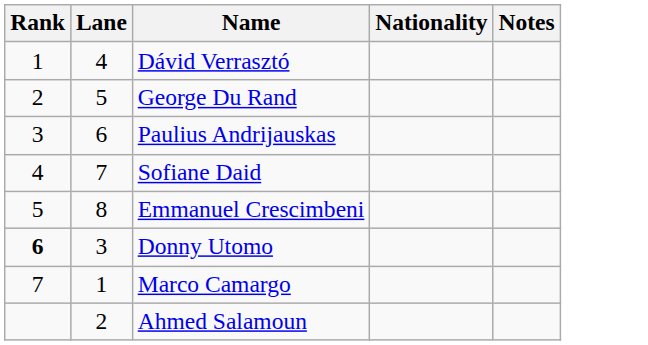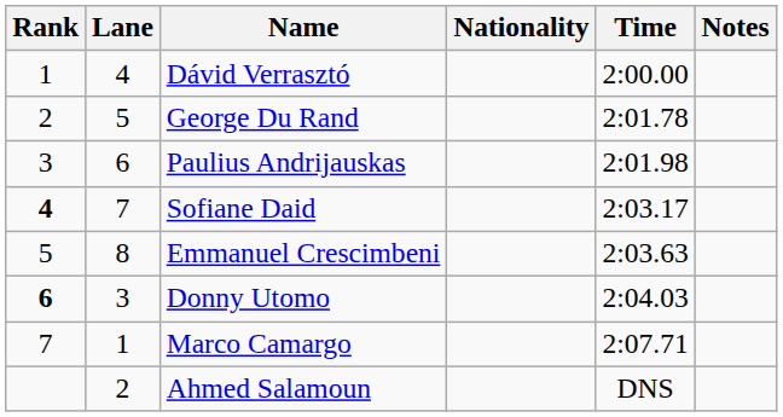+ column: Time | 2:00.00 | 2:01.78 | 2:01.98 | 2:03.17 | 2:03.63 | 2:04.03 | 2:07.71 | DNS
Sofiane Daid | Rank: normal -> bold
